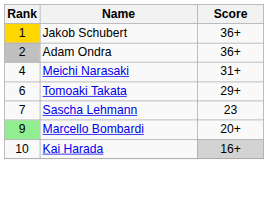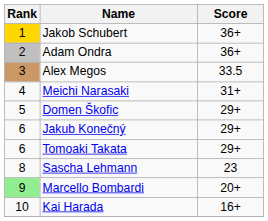+ row: 3 | Alex Megos | 33.5
+ row: 5 | Domen Škofic | 29+
+ row: 6 | Jakub Konečný | 29+
Sascha Lehmann | Rank: 7 -> 8
Kai Harada | Score: lightgrey background -> no background
